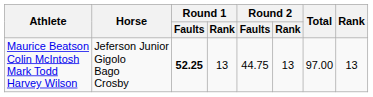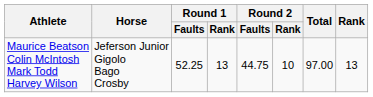Maurice Beatson Colin McIntosh Mark Todd Harvey Wilson | Round 1 / Faults: bold -> normal
Maurice Beatson Colin McIntosh Mark Todd Harvey Wilson | Round 2 / Rank: 13 -> 10
